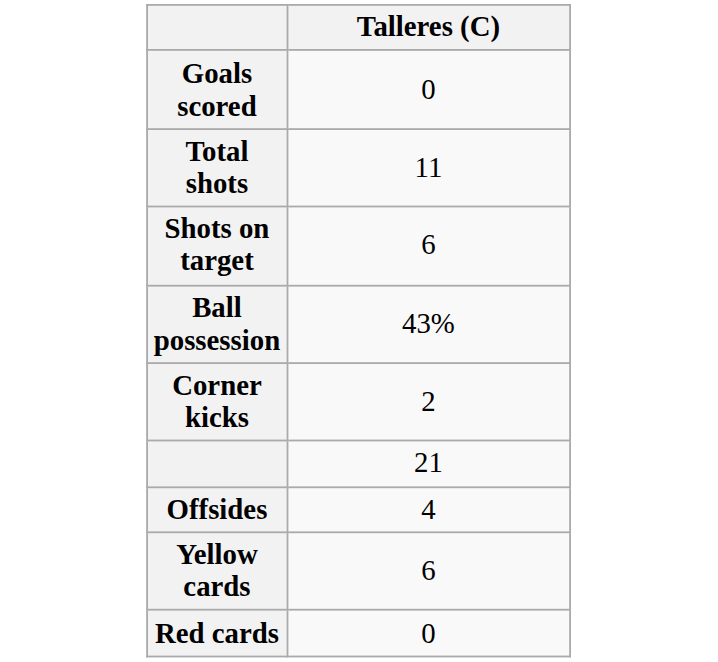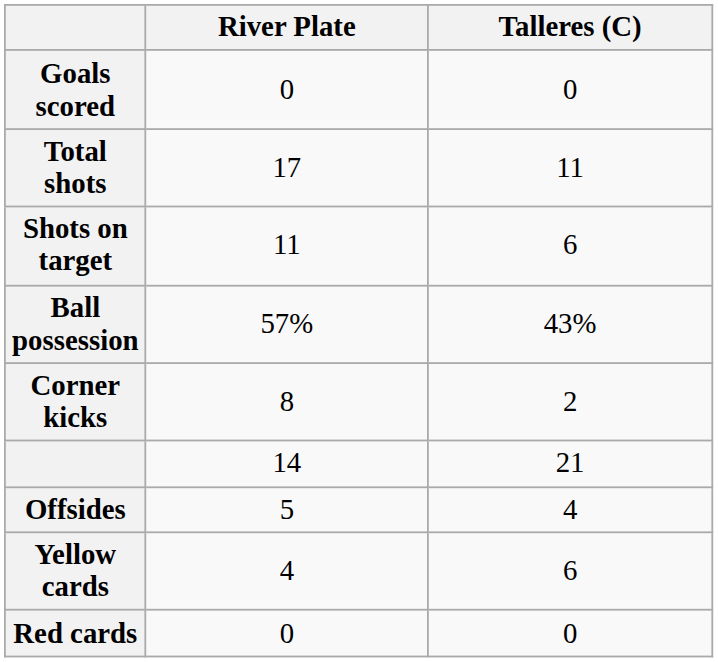+ column: River Plate | 0 | 17 | 11 | 57% | 8 | 14 | 5 | 4 | 0
